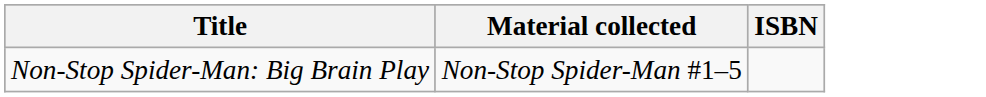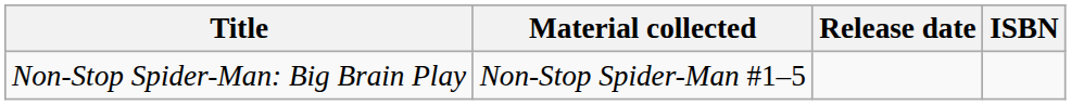+ column: Release date
